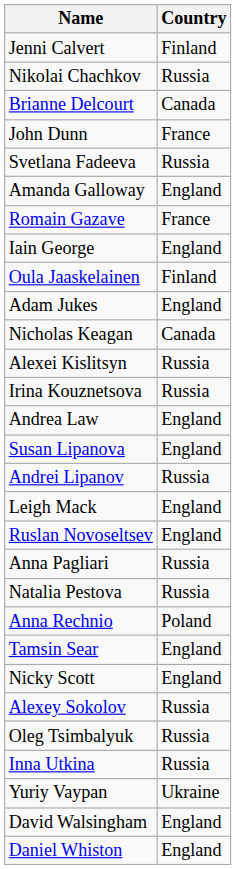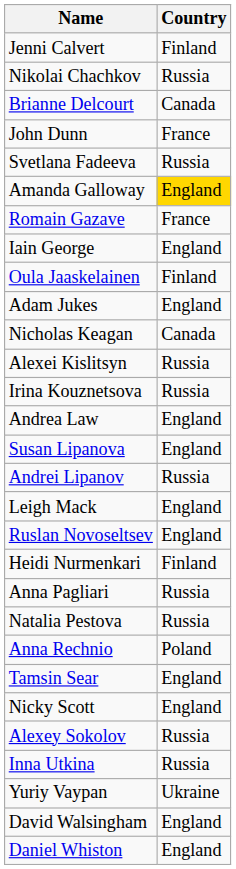Amanda Galloway | Country: no background -> gold background
+ row: Heidi Nurmenkari | Finland
- row: Oleg Tsimbalyuk | Russia
